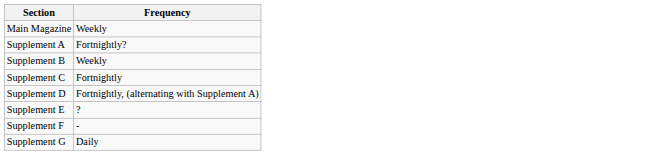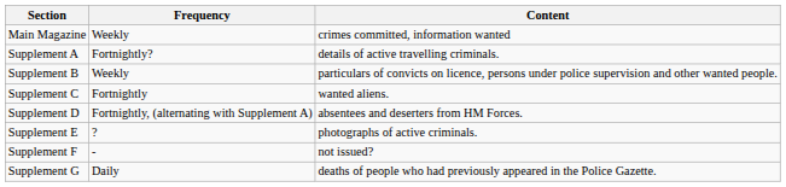+ column: Content | crimes committed, information wanted | details of active travelling criminals. | particulars of convicts on licence, persons under police supervision and other wanted people. | wanted aliens. | absentees and deserters from HM Forces. | photographs of active criminals. | not issued? | deaths of people who had previously appeared in the Police Gazette.
